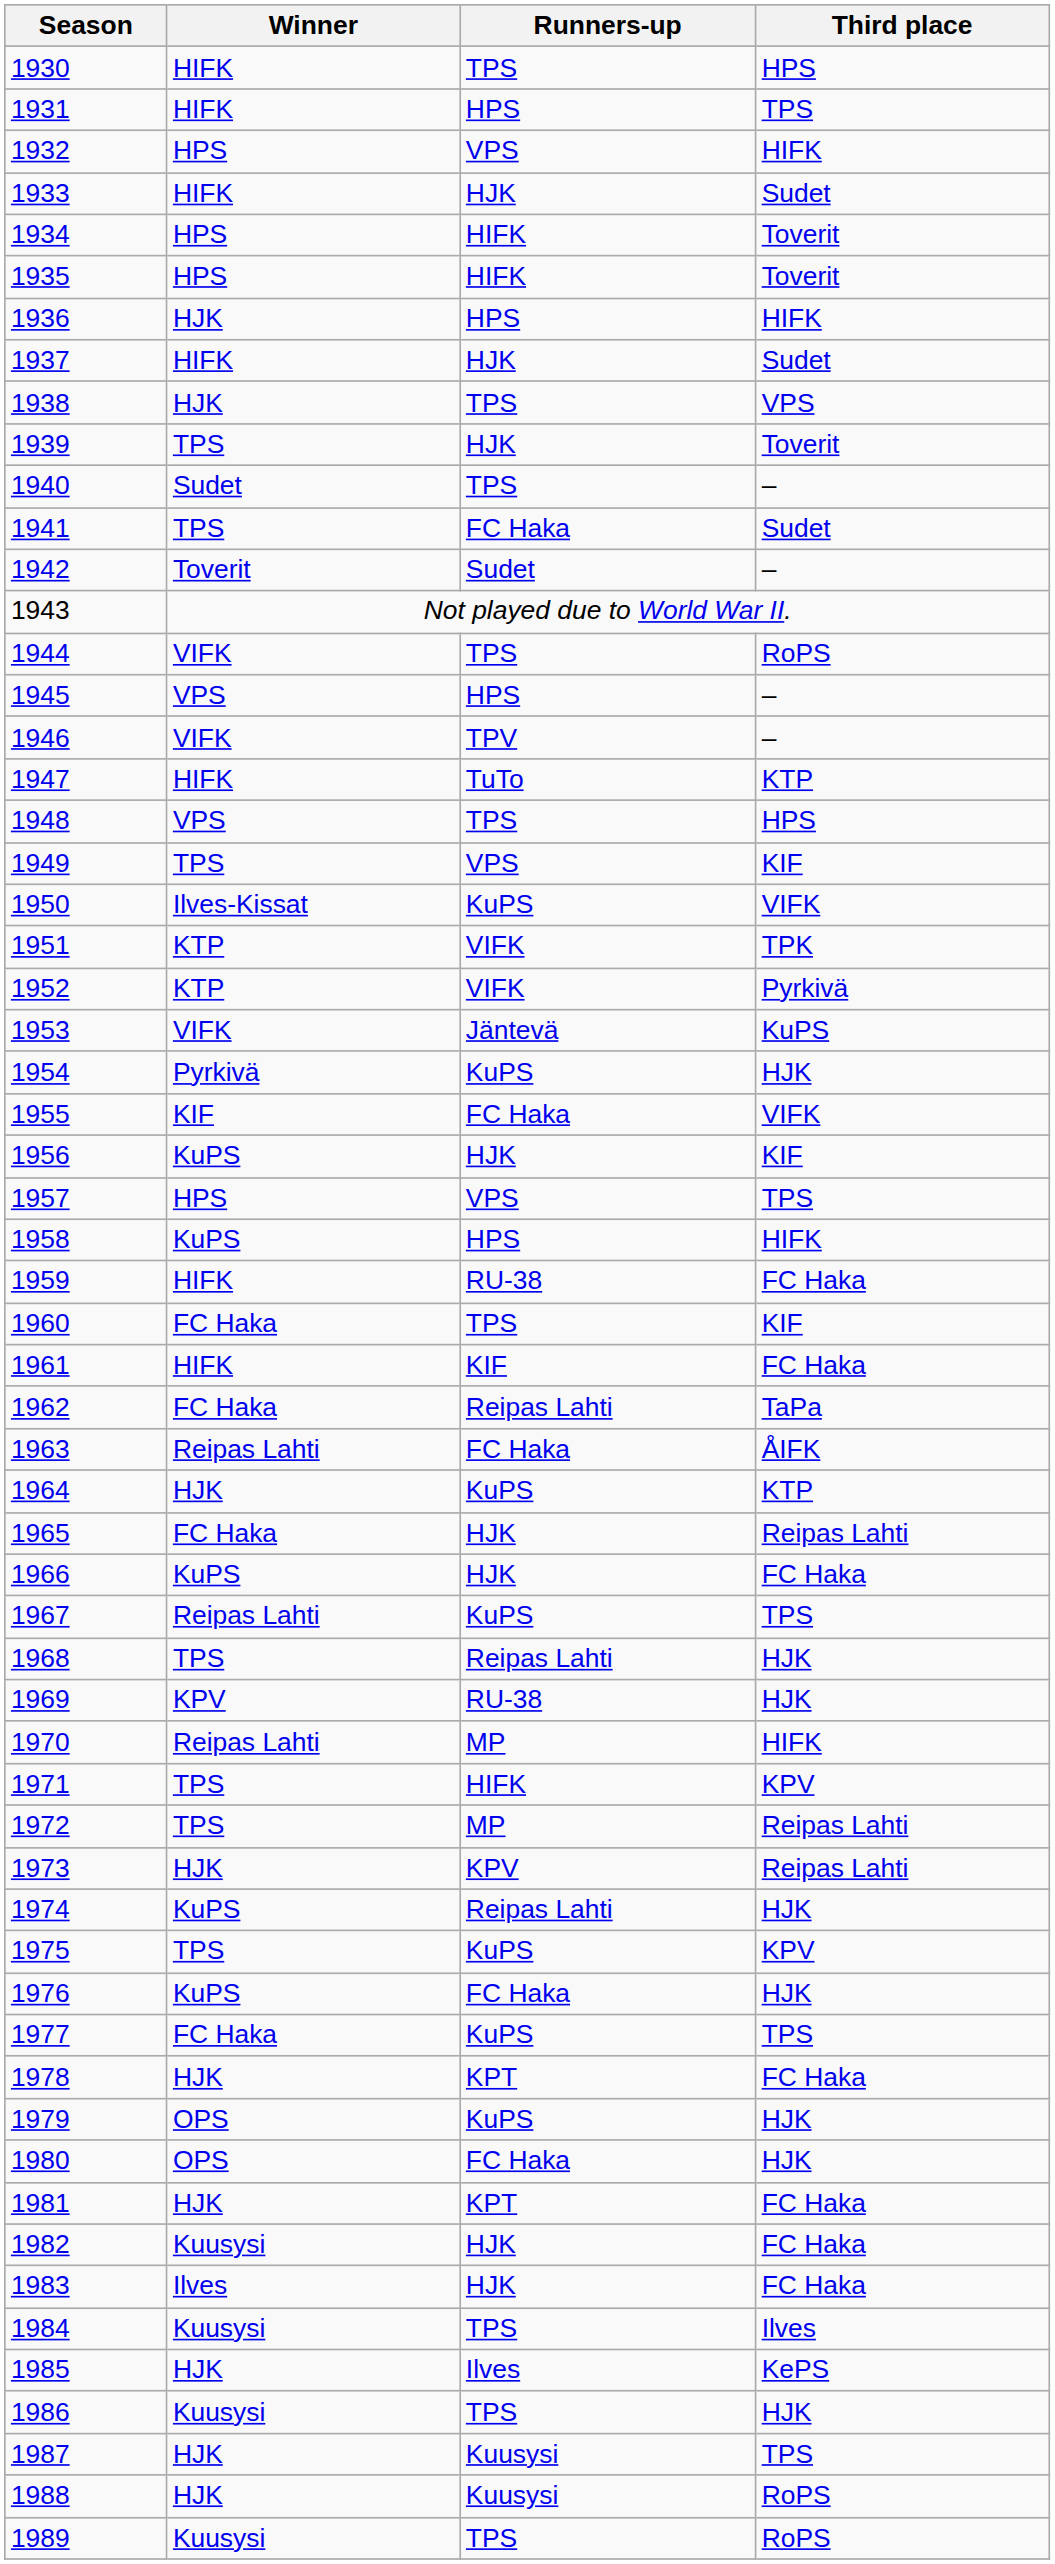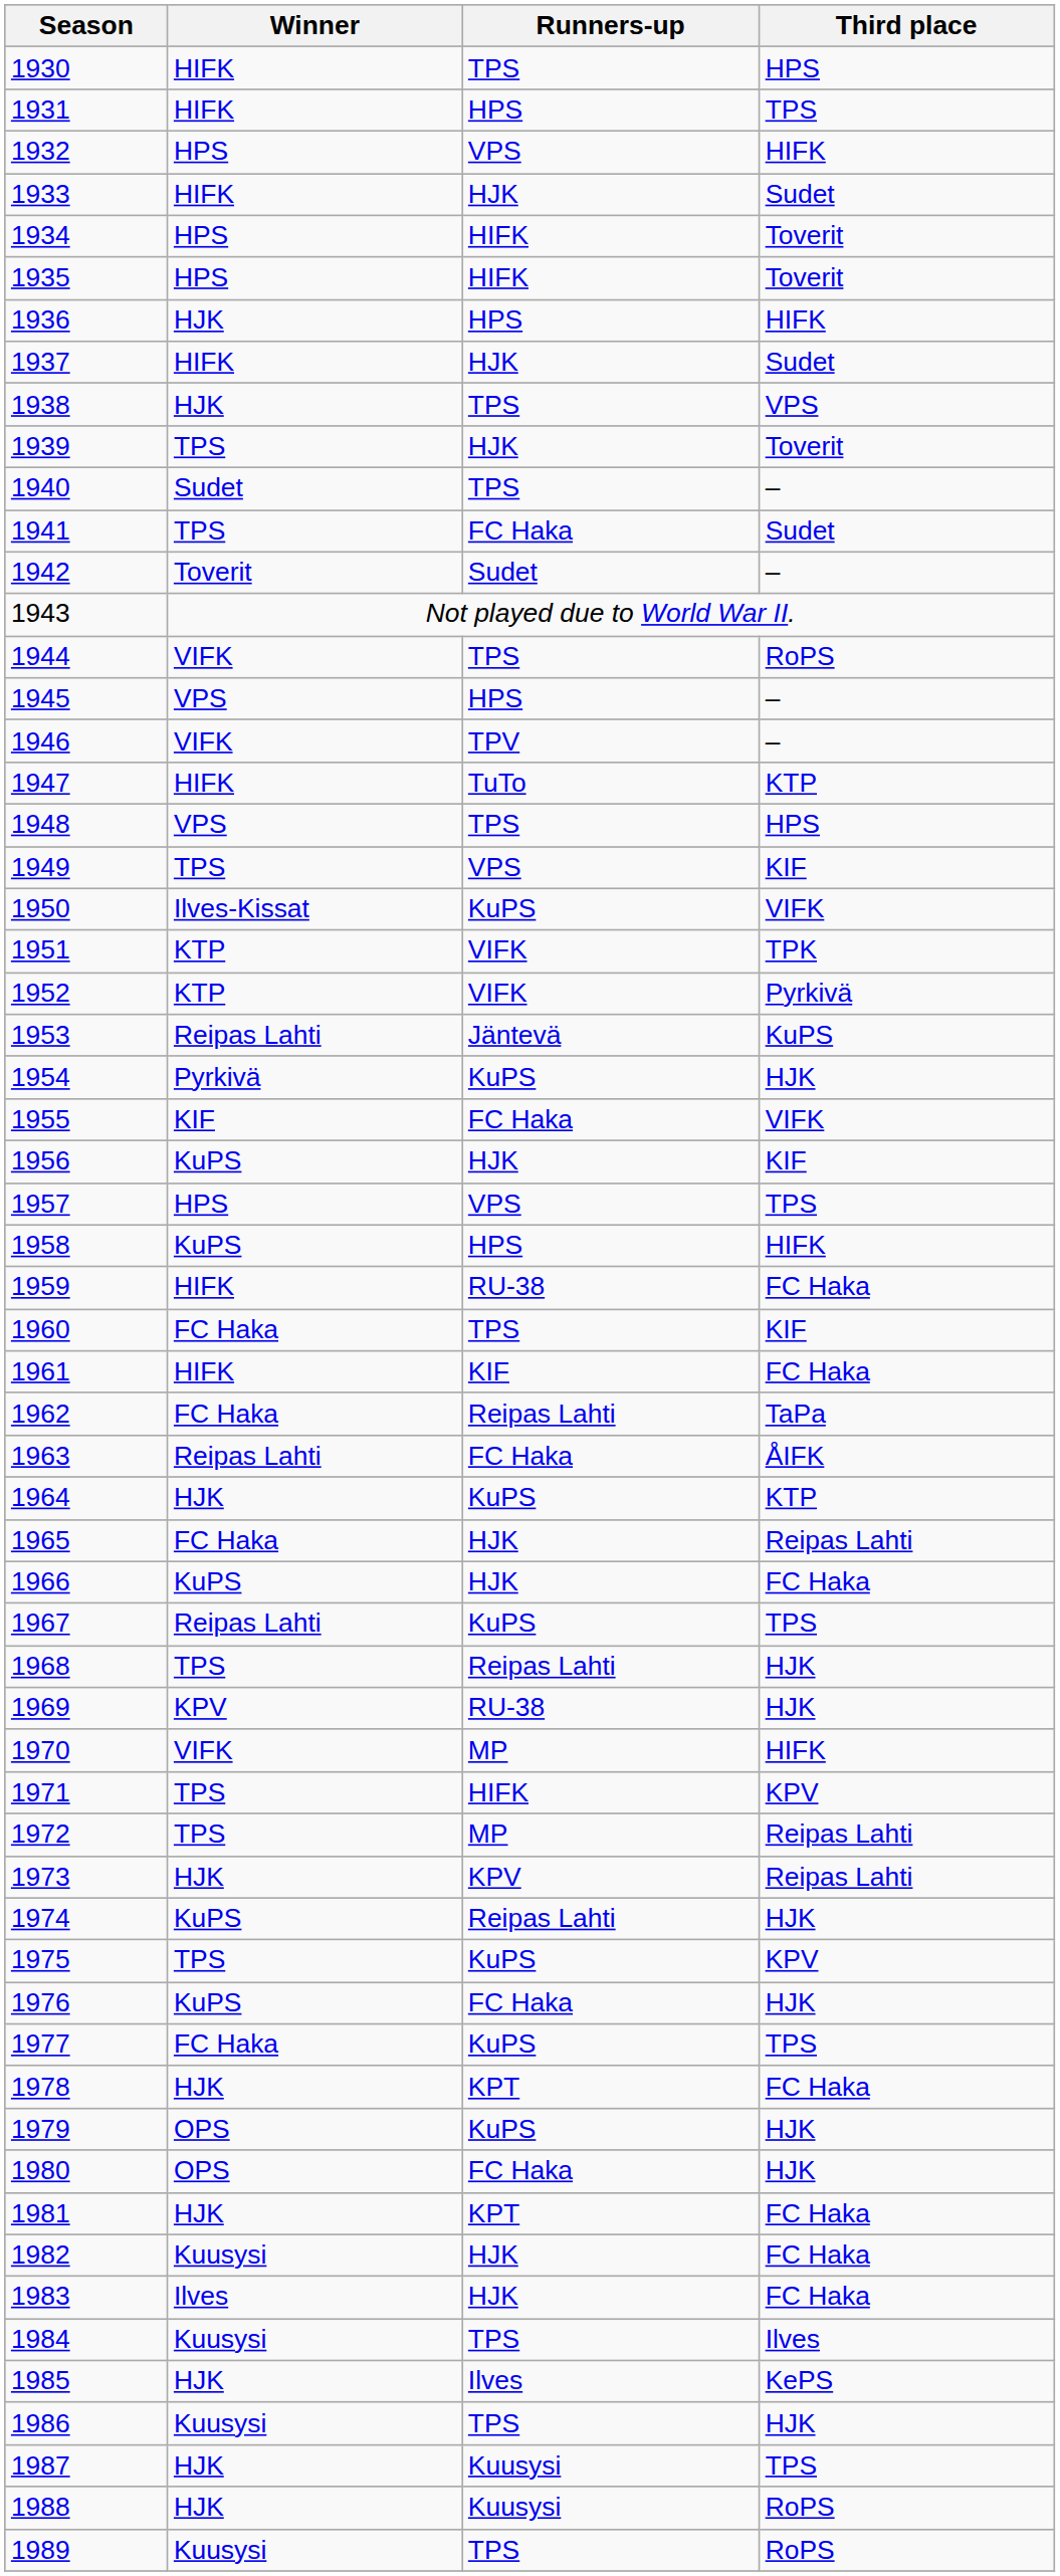1953 | Winner: VIFK -> Reipas Lahti
1970 | Winner: Reipas Lahti -> VIFK
